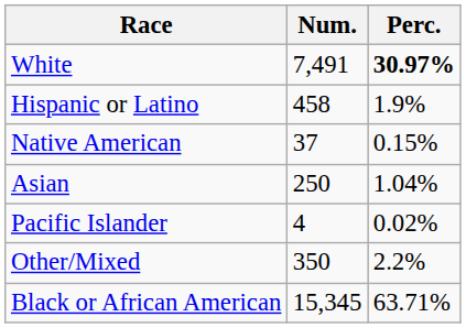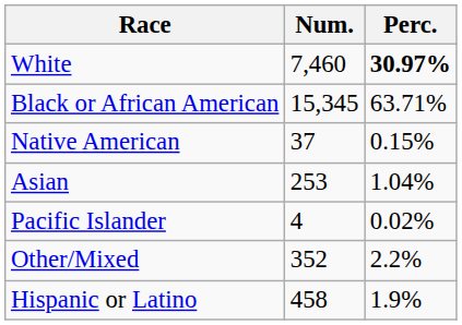White | Num.: 7,491 -> 7,460
rows swapped: Black or African American <-> Hispanic or Latino
Asian | Num.: 250 -> 253
Other/Mixed | Num.: 350 -> 352
